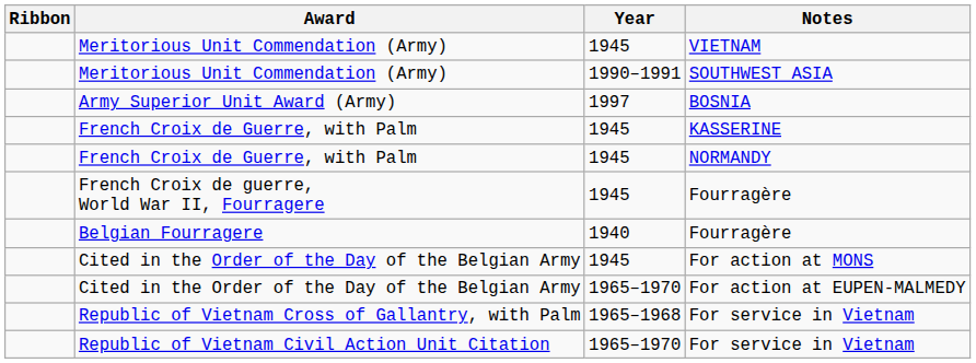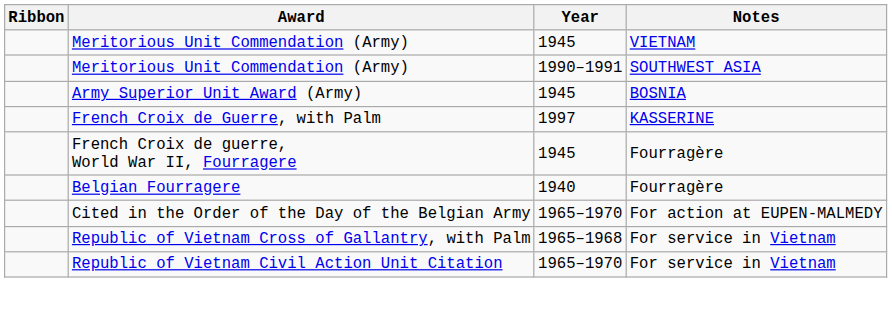BOSNIA | Year: 1997 -> 1945
KASSERINE | Year: 1945 -> 1997
- row: French Croix de Guerre, with Palm | 1945 | NORMANDY
- row: Cited in the Order of the Day of the Belgian Army | 1945 | For action at MONS
